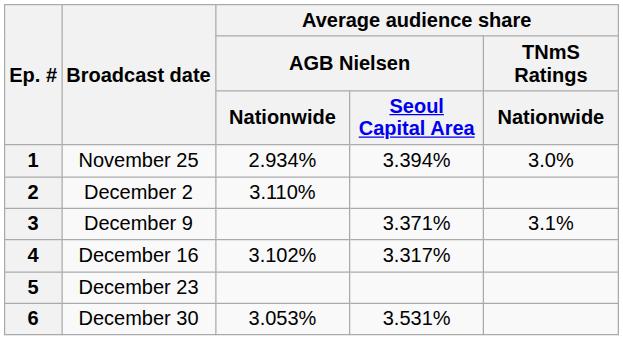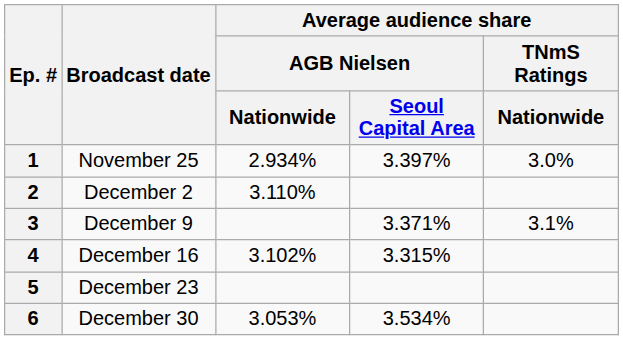1 | Average audience share / AGB Nielsen / Seoul Capital Area: 3.394% -> 3.397%
4 | Average audience share / AGB Nielsen / Seoul Capital Area: 3.317% -> 3.315%
6 | Average audience share / AGB Nielsen / Seoul Capital Area: 3.531% -> 3.534%
